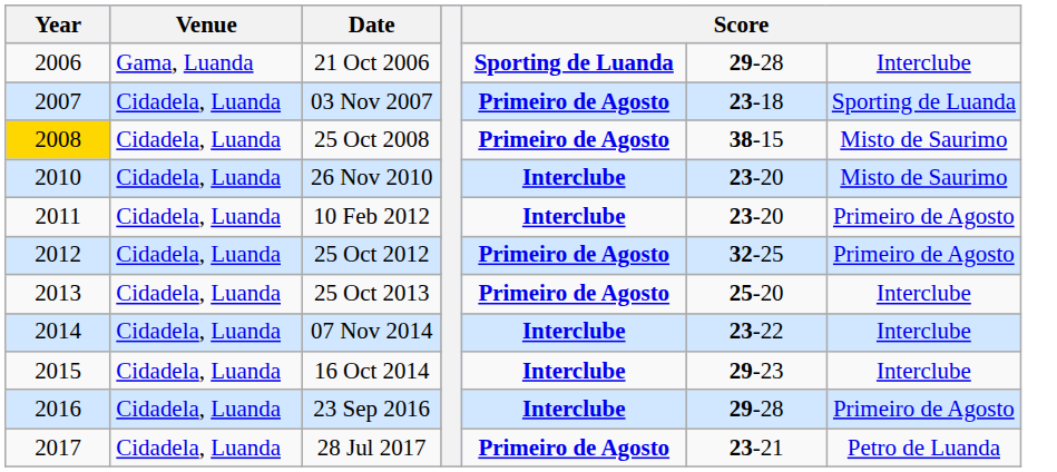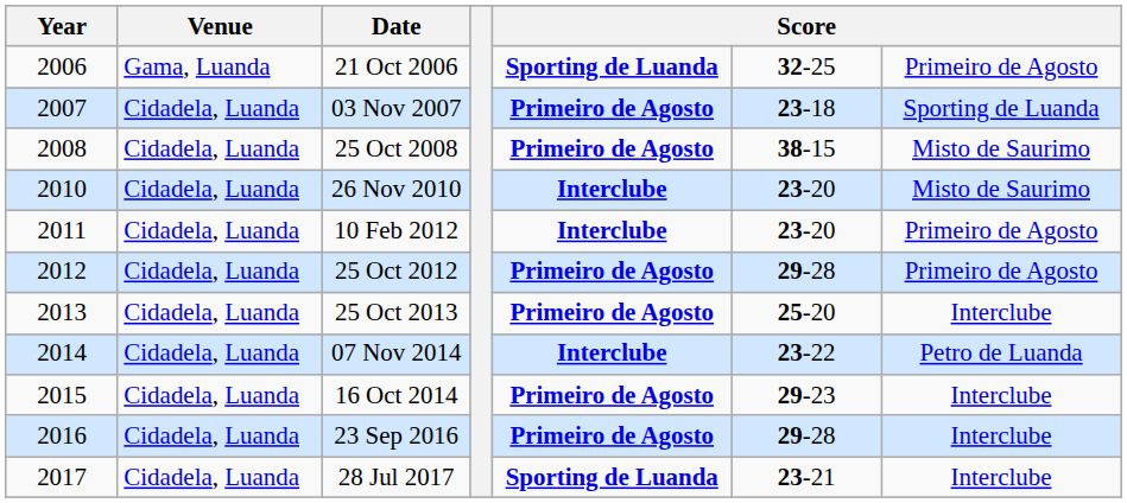21 Oct 2006 | column 6: 29-28 -> 32-25
21 Oct 2006 | column 7: Interclube -> Primeiro de Agosto
25 Oct 2008 | Year: gold background -> no background
25 Oct 2012 | column 6: 32-25 -> 29-28
07 Nov 2014 | column 7: Interclube -> Petro de Luanda
16 Oct 2014 | column 5: Interclube -> Primeiro de Agosto
23 Sep 2016 | column 5: Interclube -> Primeiro de Agosto
23 Sep 2016 | column 7: Primeiro de Agosto -> Interclube
28 Jul 2017 | column 5: Primeiro de Agosto -> Sporting de Luanda
28 Jul 2017 | column 7: Petro de Luanda -> Interclube
